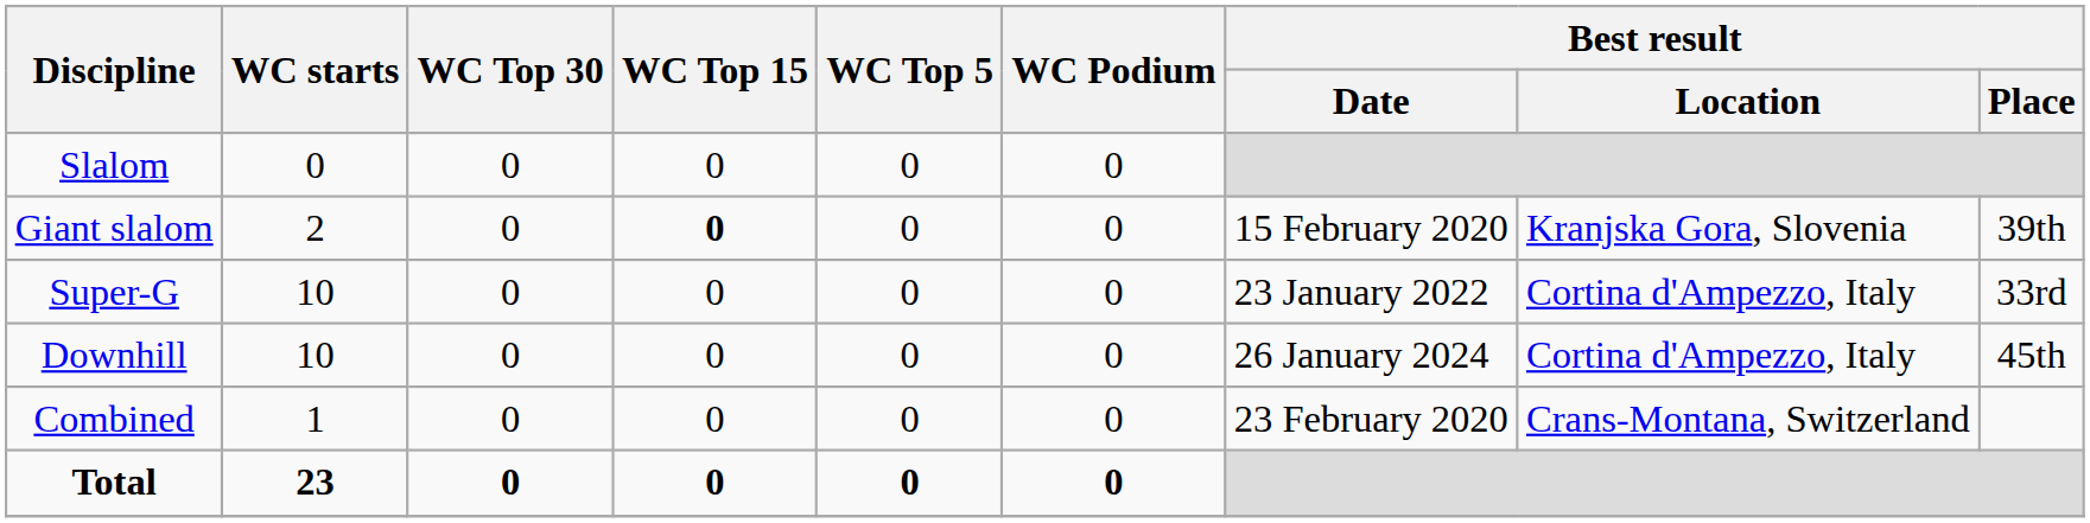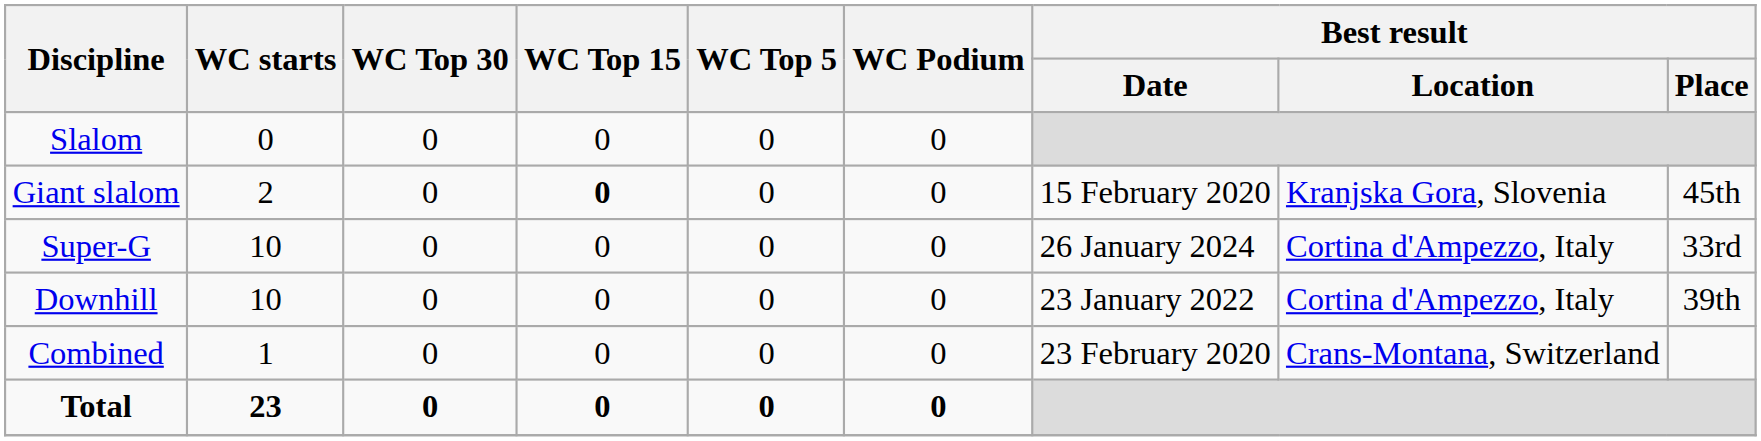Giant slalom | Best result / Place: 39th -> 45th
Super-G | Best result / Date: 23 January 2022 -> 26 January 2024
Downhill | Best result / Date: 26 January 2024 -> 23 January 2022
Downhill | Best result / Place: 45th -> 39th
